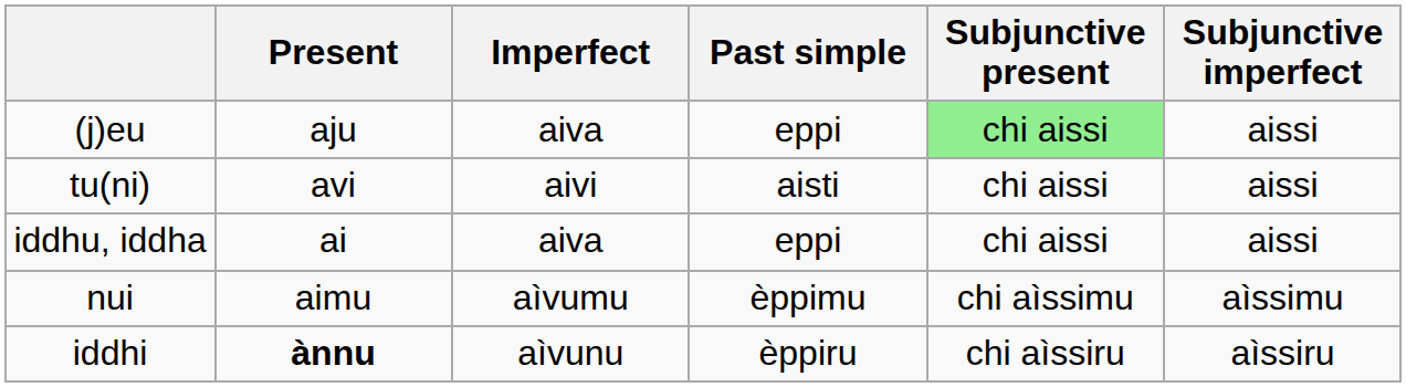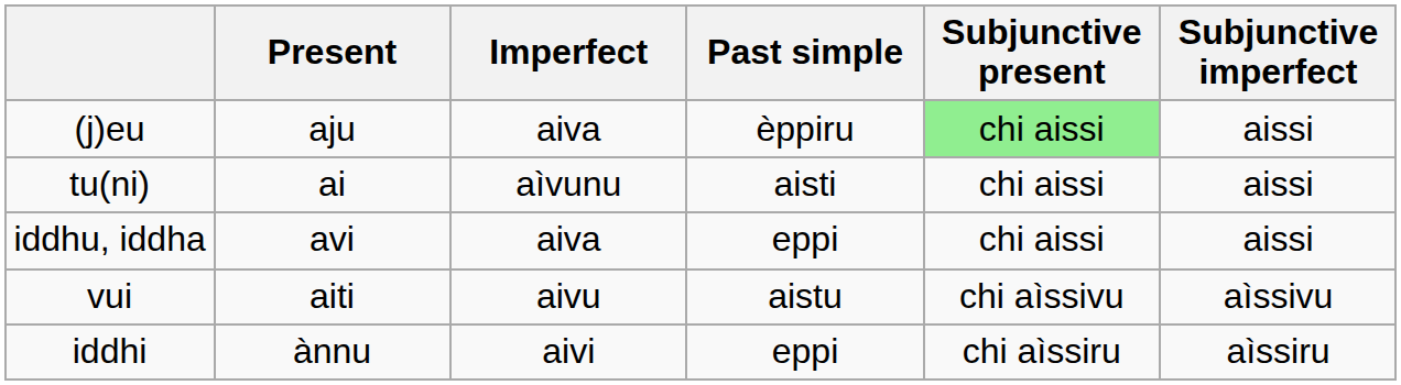(j)eu | Past simple: eppi -> èppiru
tu(ni) | Present: avi -> ai
tu(ni) | Imperfect: aivi -> aìvunu
iddhu, iddha | Present: ai -> avi
- row: nui | aimu | aìvumu | èppimu | chi aìssimu | aìssimu
+ row: vui | aiti | aivu | aistu | chi aìssivu | aìssivu
iddhi | Present: bold -> normal
iddhi | Imperfect: aìvunu -> aivi
iddhi | Past simple: èppiru -> eppi
